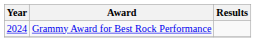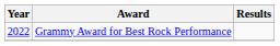Grammy Award for Best Rock Performance | Year: 2024 -> 2022
